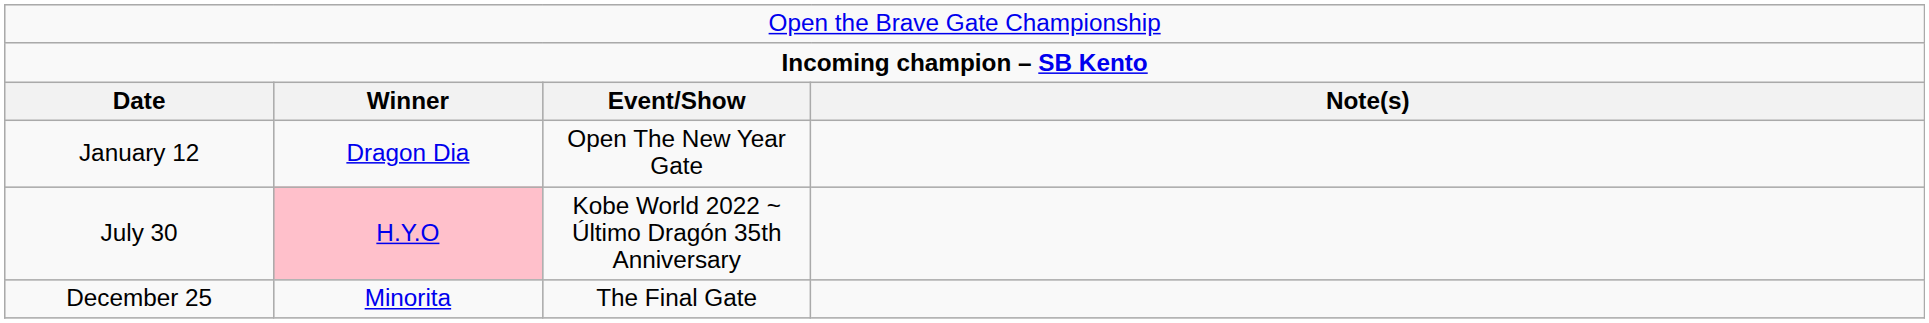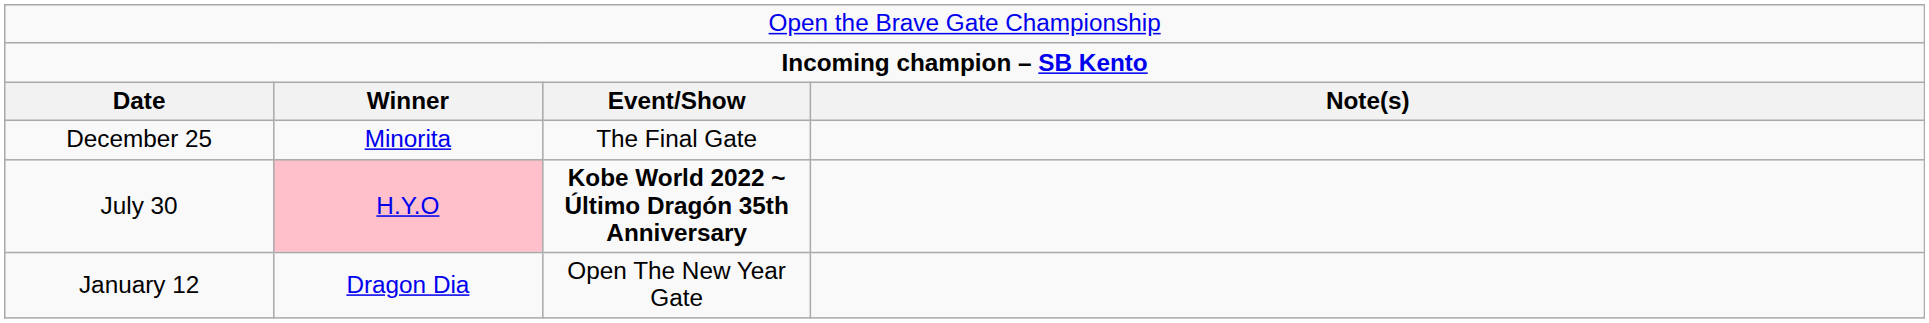rows swapped: January 12 <-> December 25
July 30 | column 3: normal -> bold
